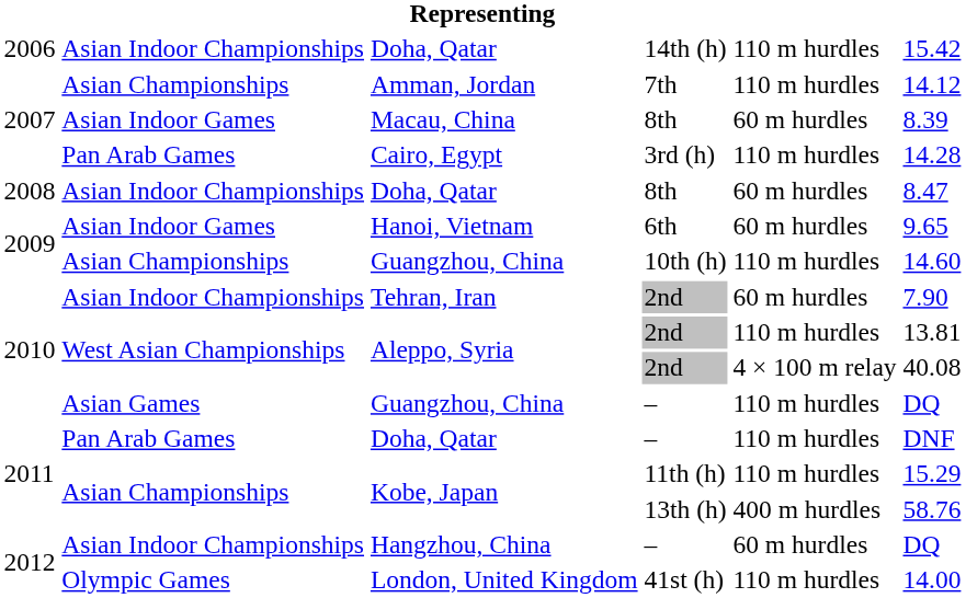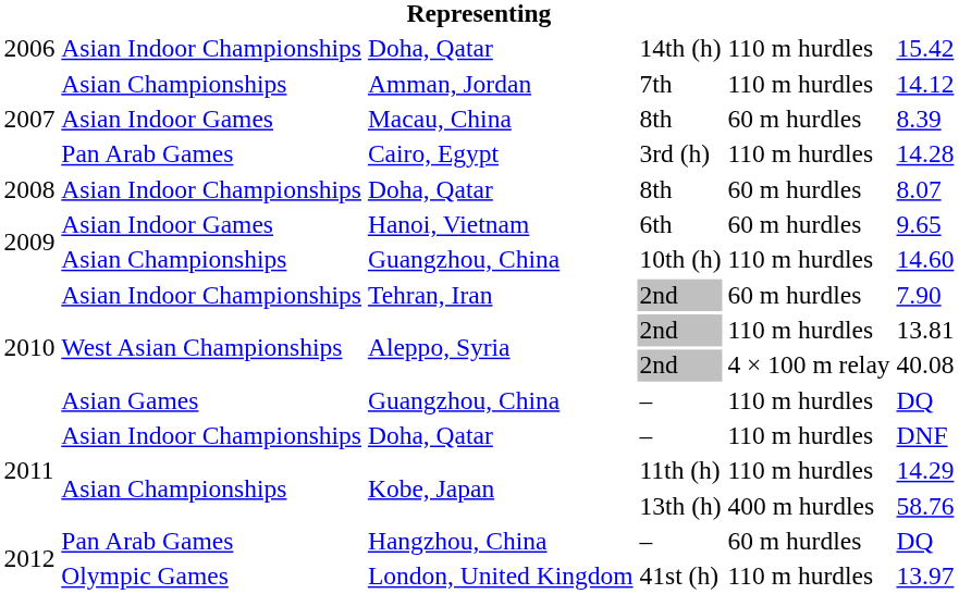Doha, Qatar / 8th | column 6: 8.47 -> 8.07
Doha, Qatar / – | column 2: Pan Arab Games -> Asian Indoor Championships
Kobe, Japan / 11th (h) | column 6: 15.29 -> 14.29
Hangzhou, China | column 2: Asian Indoor Championships -> Pan Arab Games
London, United Kingdom | column 6: 14.00 -> 13.97
